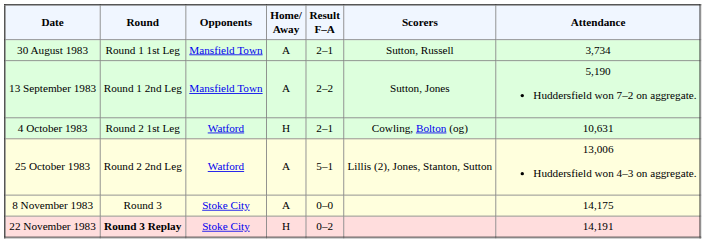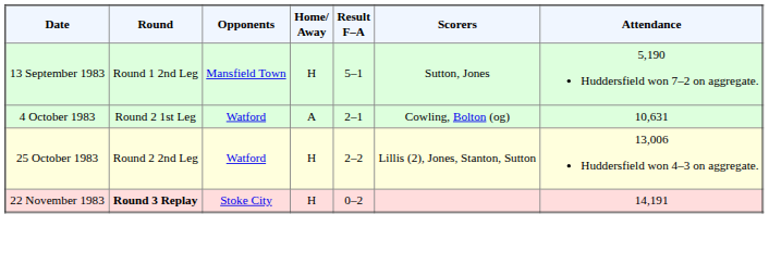- row: 30 August 1983 | Round 1 1st Leg | Mansfield Town | A | 2–1 | Sutton, Russell | 3,734
13 September 1983 | Home/ Away: A -> H
13 September 1983 | Result F–A: 2–2 -> 5–1
4 October 1983 | Home/ Away: H -> A
25 October 1983 | Home/ Away: A -> H
25 October 1983 | Result F–A: 5–1 -> 2–2
- row: 8 November 1983 | Round 3 | Stoke City | A | 0–0 | 14,175
